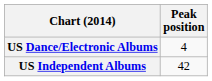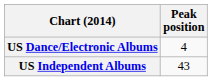US Independent Albums | Peak position: 42 -> 43
